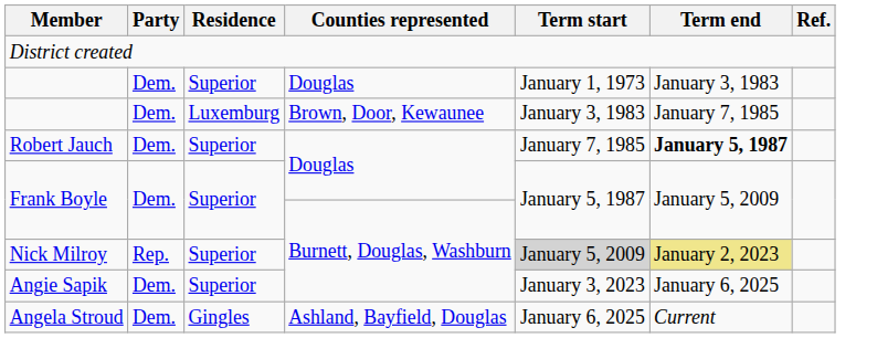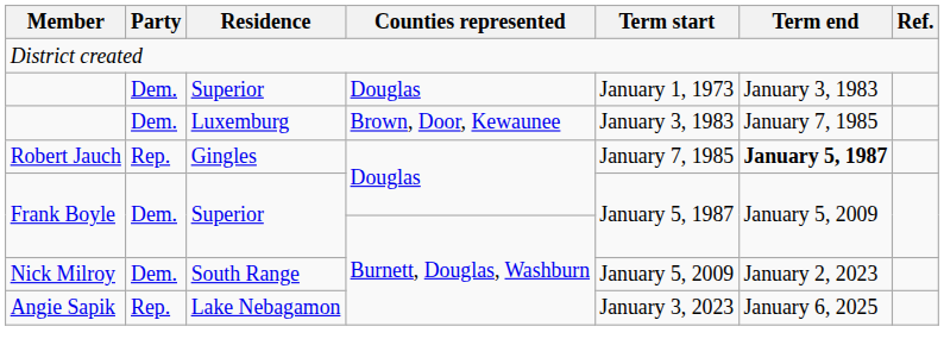Robert Jauch | Party: Dem. -> Rep.
Robert Jauch | Residence: Superior -> Gingles
Nick Milroy | Party: Rep. -> Dem.
Nick Milroy | Residence: Superior -> South Range
Nick Milroy | Term start: lightgrey background -> no background
Nick Milroy | Term end: khaki background -> no background
Angie Sapik | Party: Dem. -> Rep.
Angie Sapik | Residence: Superior -> Lake Nebagamon
- row: Angela Stroud | Dem. | Gingles | Ashland, Bayfield, Douglas | January 6, 2025 | Current
